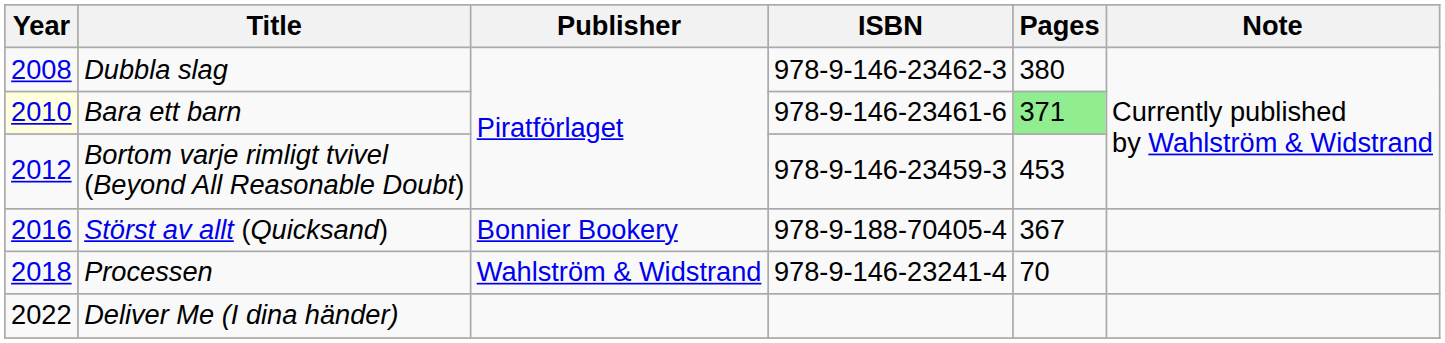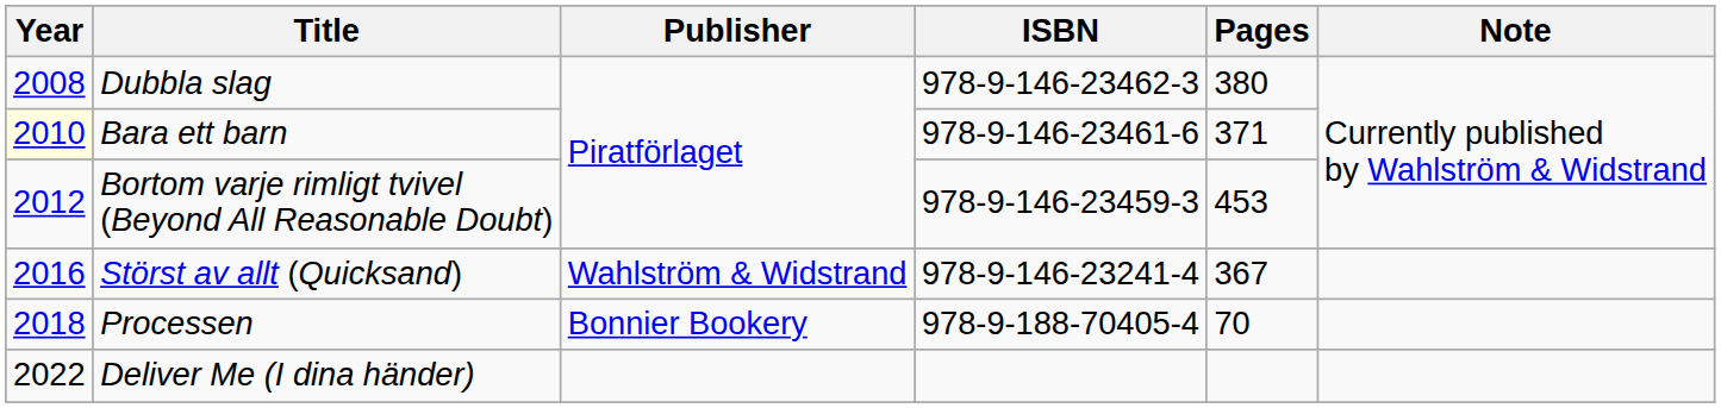Bara ett barn | Pages: lightgreen background -> no background
Störst av allt (Quicksand) | Publisher: Bonnier Bookery -> Wahlström & Widstrand
Störst av allt (Quicksand) | ISBN: 978-9-188-70405-4 -> 978-9-146-23241-4
Processen | Publisher: Wahlström & Widstrand -> Bonnier Bookery
Processen | ISBN: 978-9-146-23241-4 -> 978-9-188-70405-4
